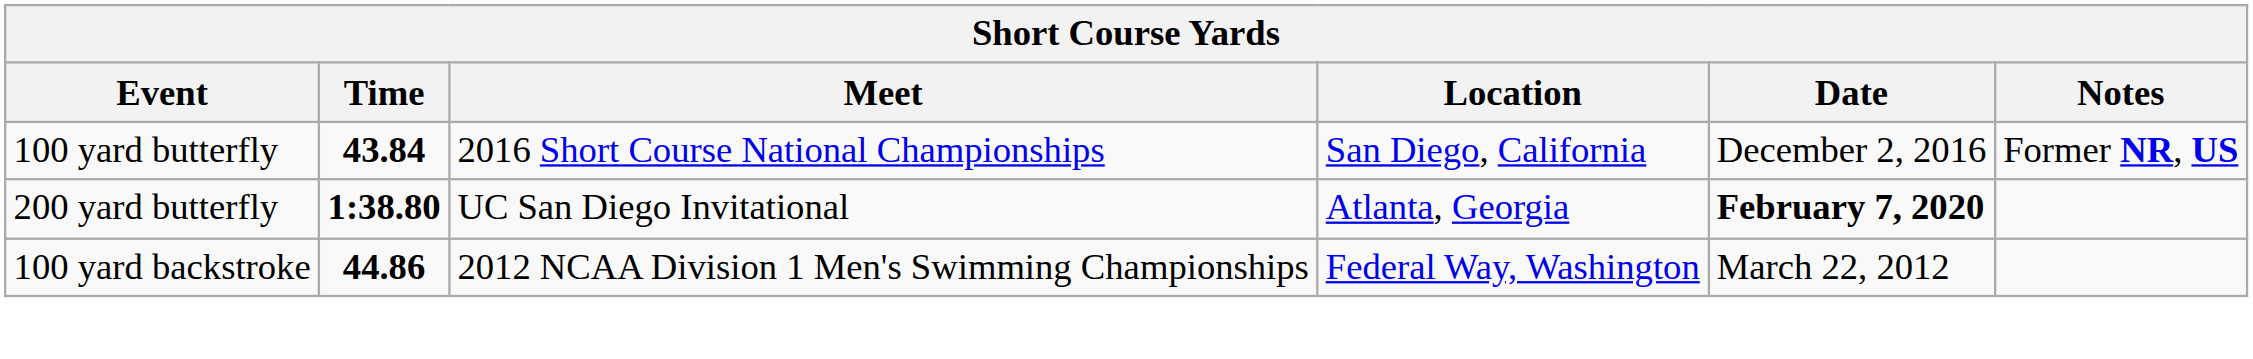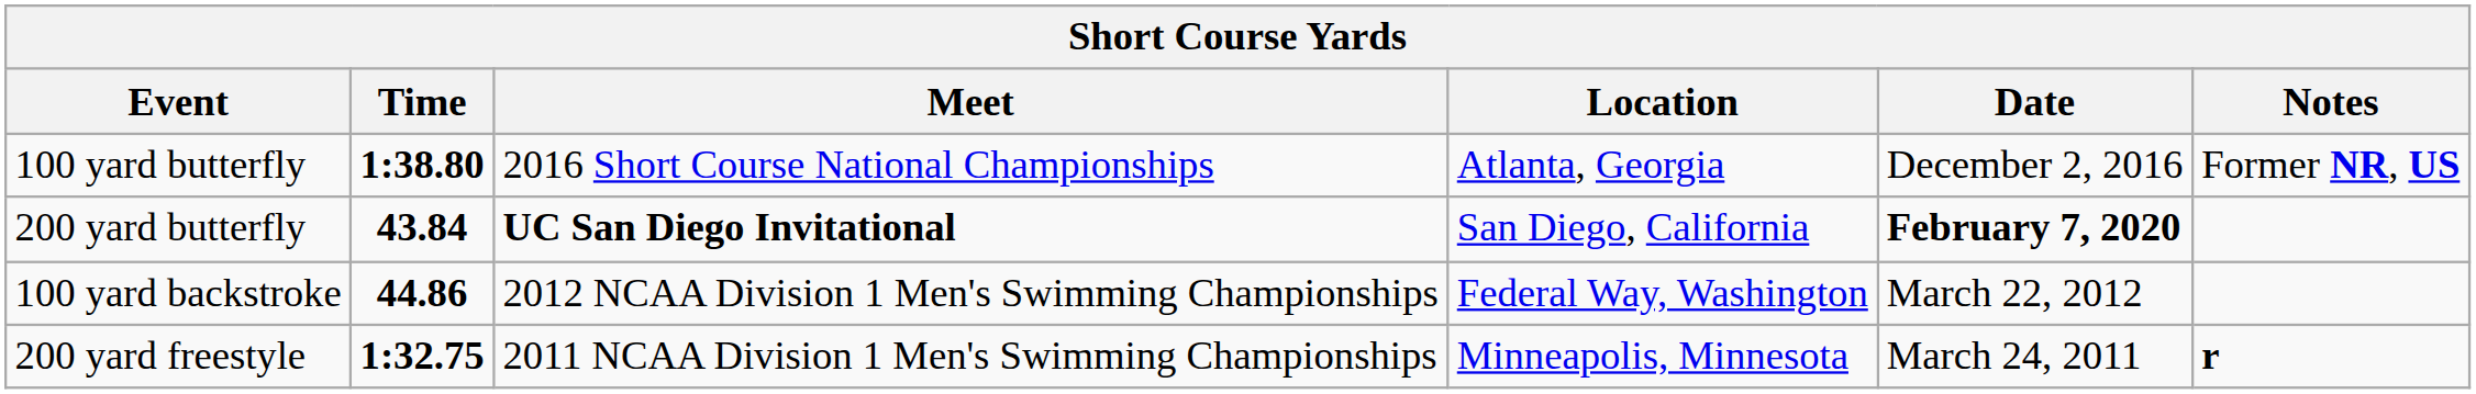100 yard butterfly | Time: 43.84 -> 1:38.80
100 yard butterfly | Location: San Diego, California -> Atlanta, Georgia
200 yard butterfly | Time: 1:38.80 -> 43.84
200 yard butterfly | Meet: normal -> bold
200 yard butterfly | Location: Atlanta, Georgia -> San Diego, California
+ row: 200 yard freestyle | 1:32.75 | 2011 NCAA Division 1 Men's Swimming Championships | Minneapolis, Minnesota | March 24, 2011 | r
